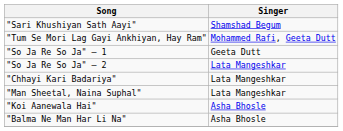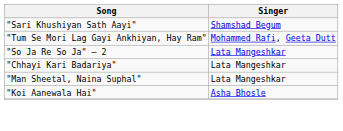- row: "So Ja Re So Ja" – 1 | Geeta Dutt
- row: "Balma Ne Man Har Li Na" | Asha Bhosle
